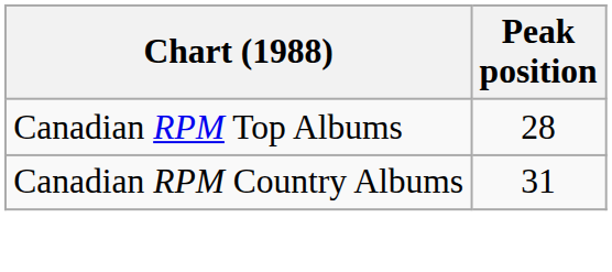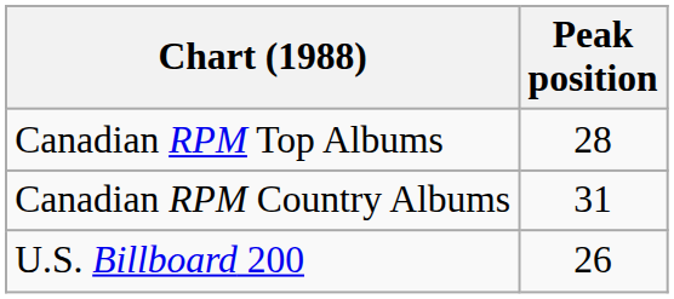+ row: U.S. Billboard 200 | 26
